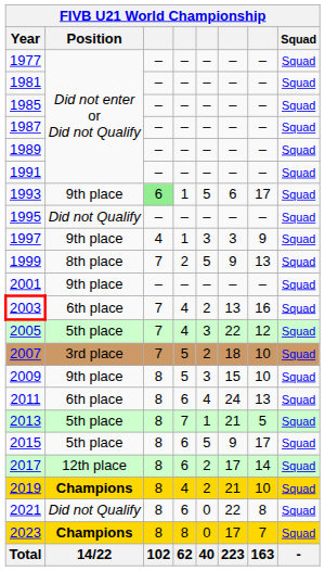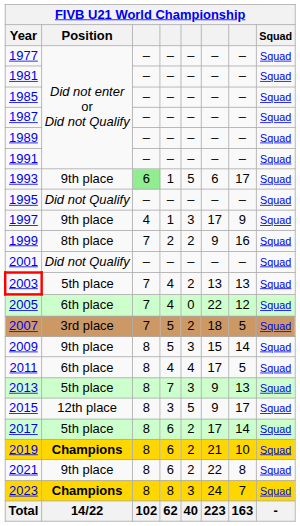1997 | column 6: 3 -> 17
1999 | column 5: 5 -> 2
1999 | column 7: 13 -> 16
2001 | Position: 9th place -> Did not Qualify
2003 | Position: 6th place -> 5th place
2003 | column 7: 16 -> 13
2005 | Position: 5th place -> 6th place
2005 | column 5: 3 -> 0
2007 | column 7: 10 -> 5
2009 | column 7: 10 -> 14
2011 | column 4: 6 -> 4
2011 | column 6: 24 -> 17
2011 | column 7: 13 -> 5
2013 | column 5: 1 -> 3
2013 | column 6: 21 -> 9
2013 | column 7: 5 -> 13
2015 | Position: 5th place -> 12th place
2015 | column 4: 6 -> 3
2017 | Position: 12th place -> 5th place
2019 | column 4: 4 -> 6
2021 | Position: Did not Qualify -> 9th place
2021 | column 5: 0 -> 2
2023 | column 5: 0 -> 3
2023 | column 6: 17 -> 24
